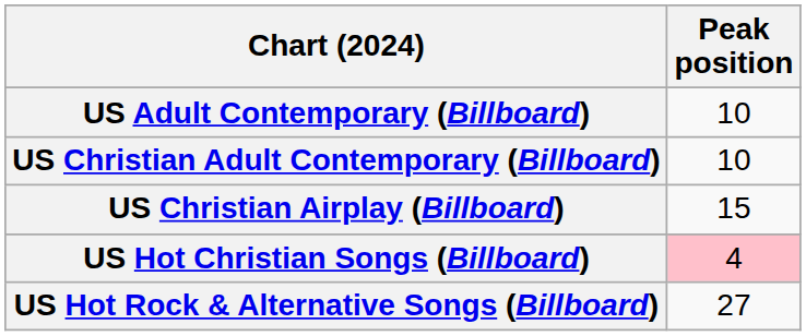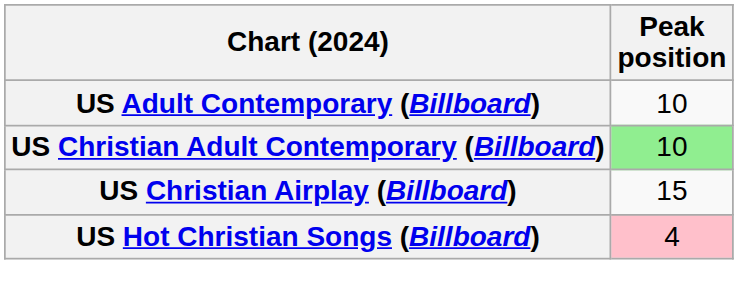US Christian Adult Contemporary (Billboard) | Peak position: no background -> lightgreen background
- row: US Hot Rock & Alternative Songs (Billboard) | 27
